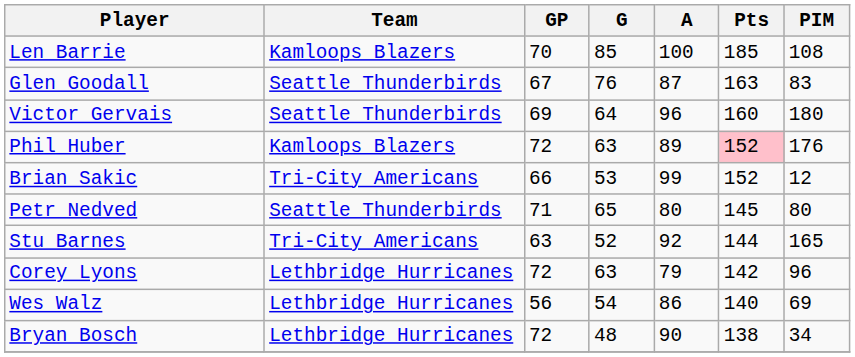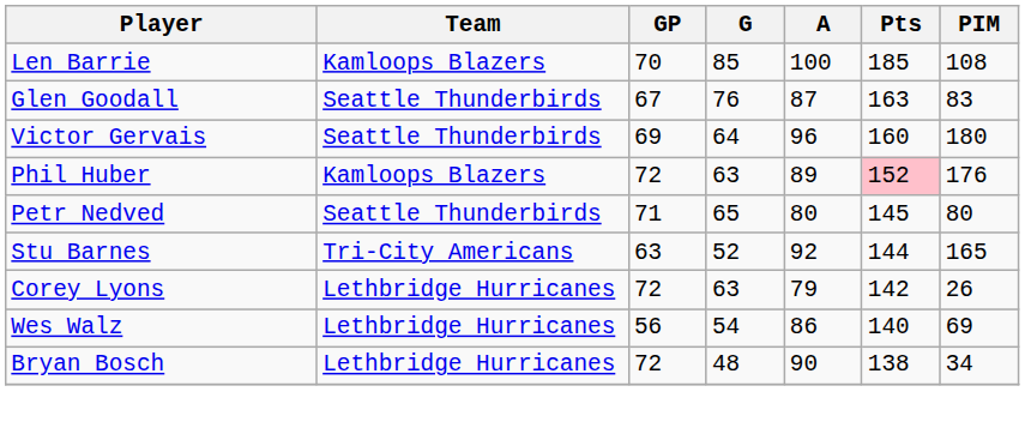- row: Brian Sakic | Tri-City Americans | 66 | 53 | 99 | 152 | 12
Corey Lyons | PIM: 96 -> 26
